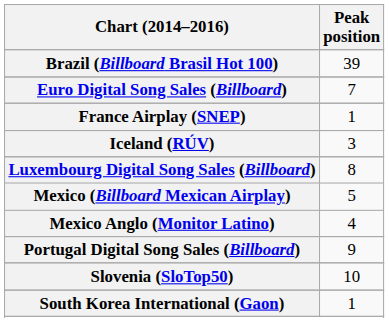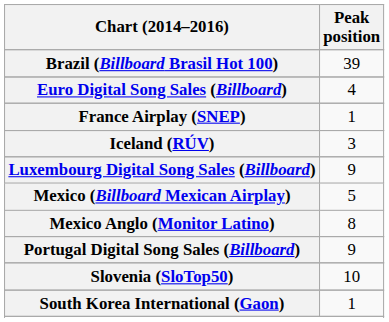Euro Digital Song Sales (Billboard) | Peak position: 7 -> 4
Luxembourg Digital Song Sales (Billboard) | Peak position: 8 -> 9
Mexico Anglo (Monitor Latino) | Peak position: 4 -> 8
